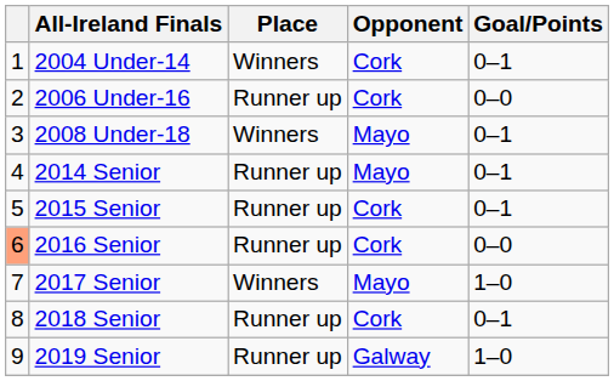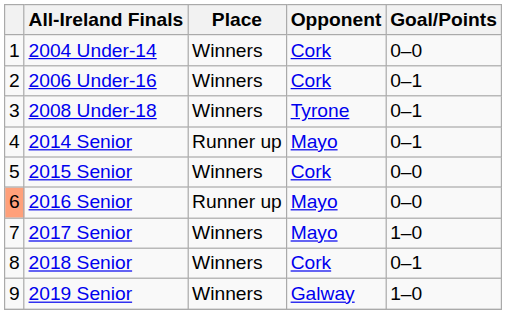2004 Under-14 | Goal/Points: 0–1 -> 0–0
2006 Under-16 | Place: Runner up -> Winners
2006 Under-16 | Goal/Points: 0–0 -> 0–1
2008 Under-18 | Opponent: Mayo -> Tyrone
2015 Senior | Place: Runner up -> Winners
2015 Senior | Goal/Points: 0–1 -> 0–0
2016 Senior | Opponent: Cork -> Mayo
2018 Senior | Place: Runner up -> Winners
2019 Senior | Place: Runner up -> Winners
